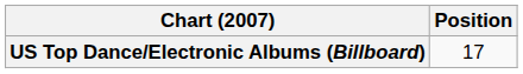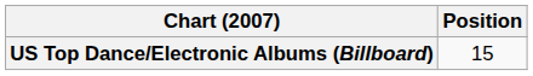US Top Dance/Electronic Albums (Billboard) | Position: 17 -> 15
